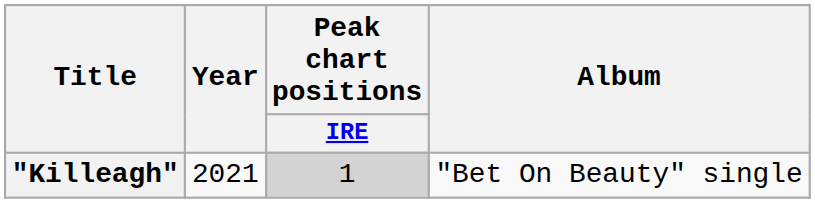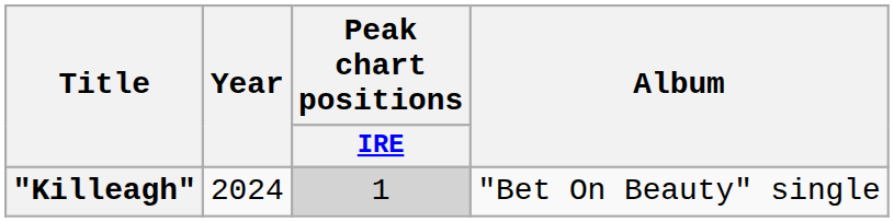"Killeagh" | Year: 2021 -> 2024
